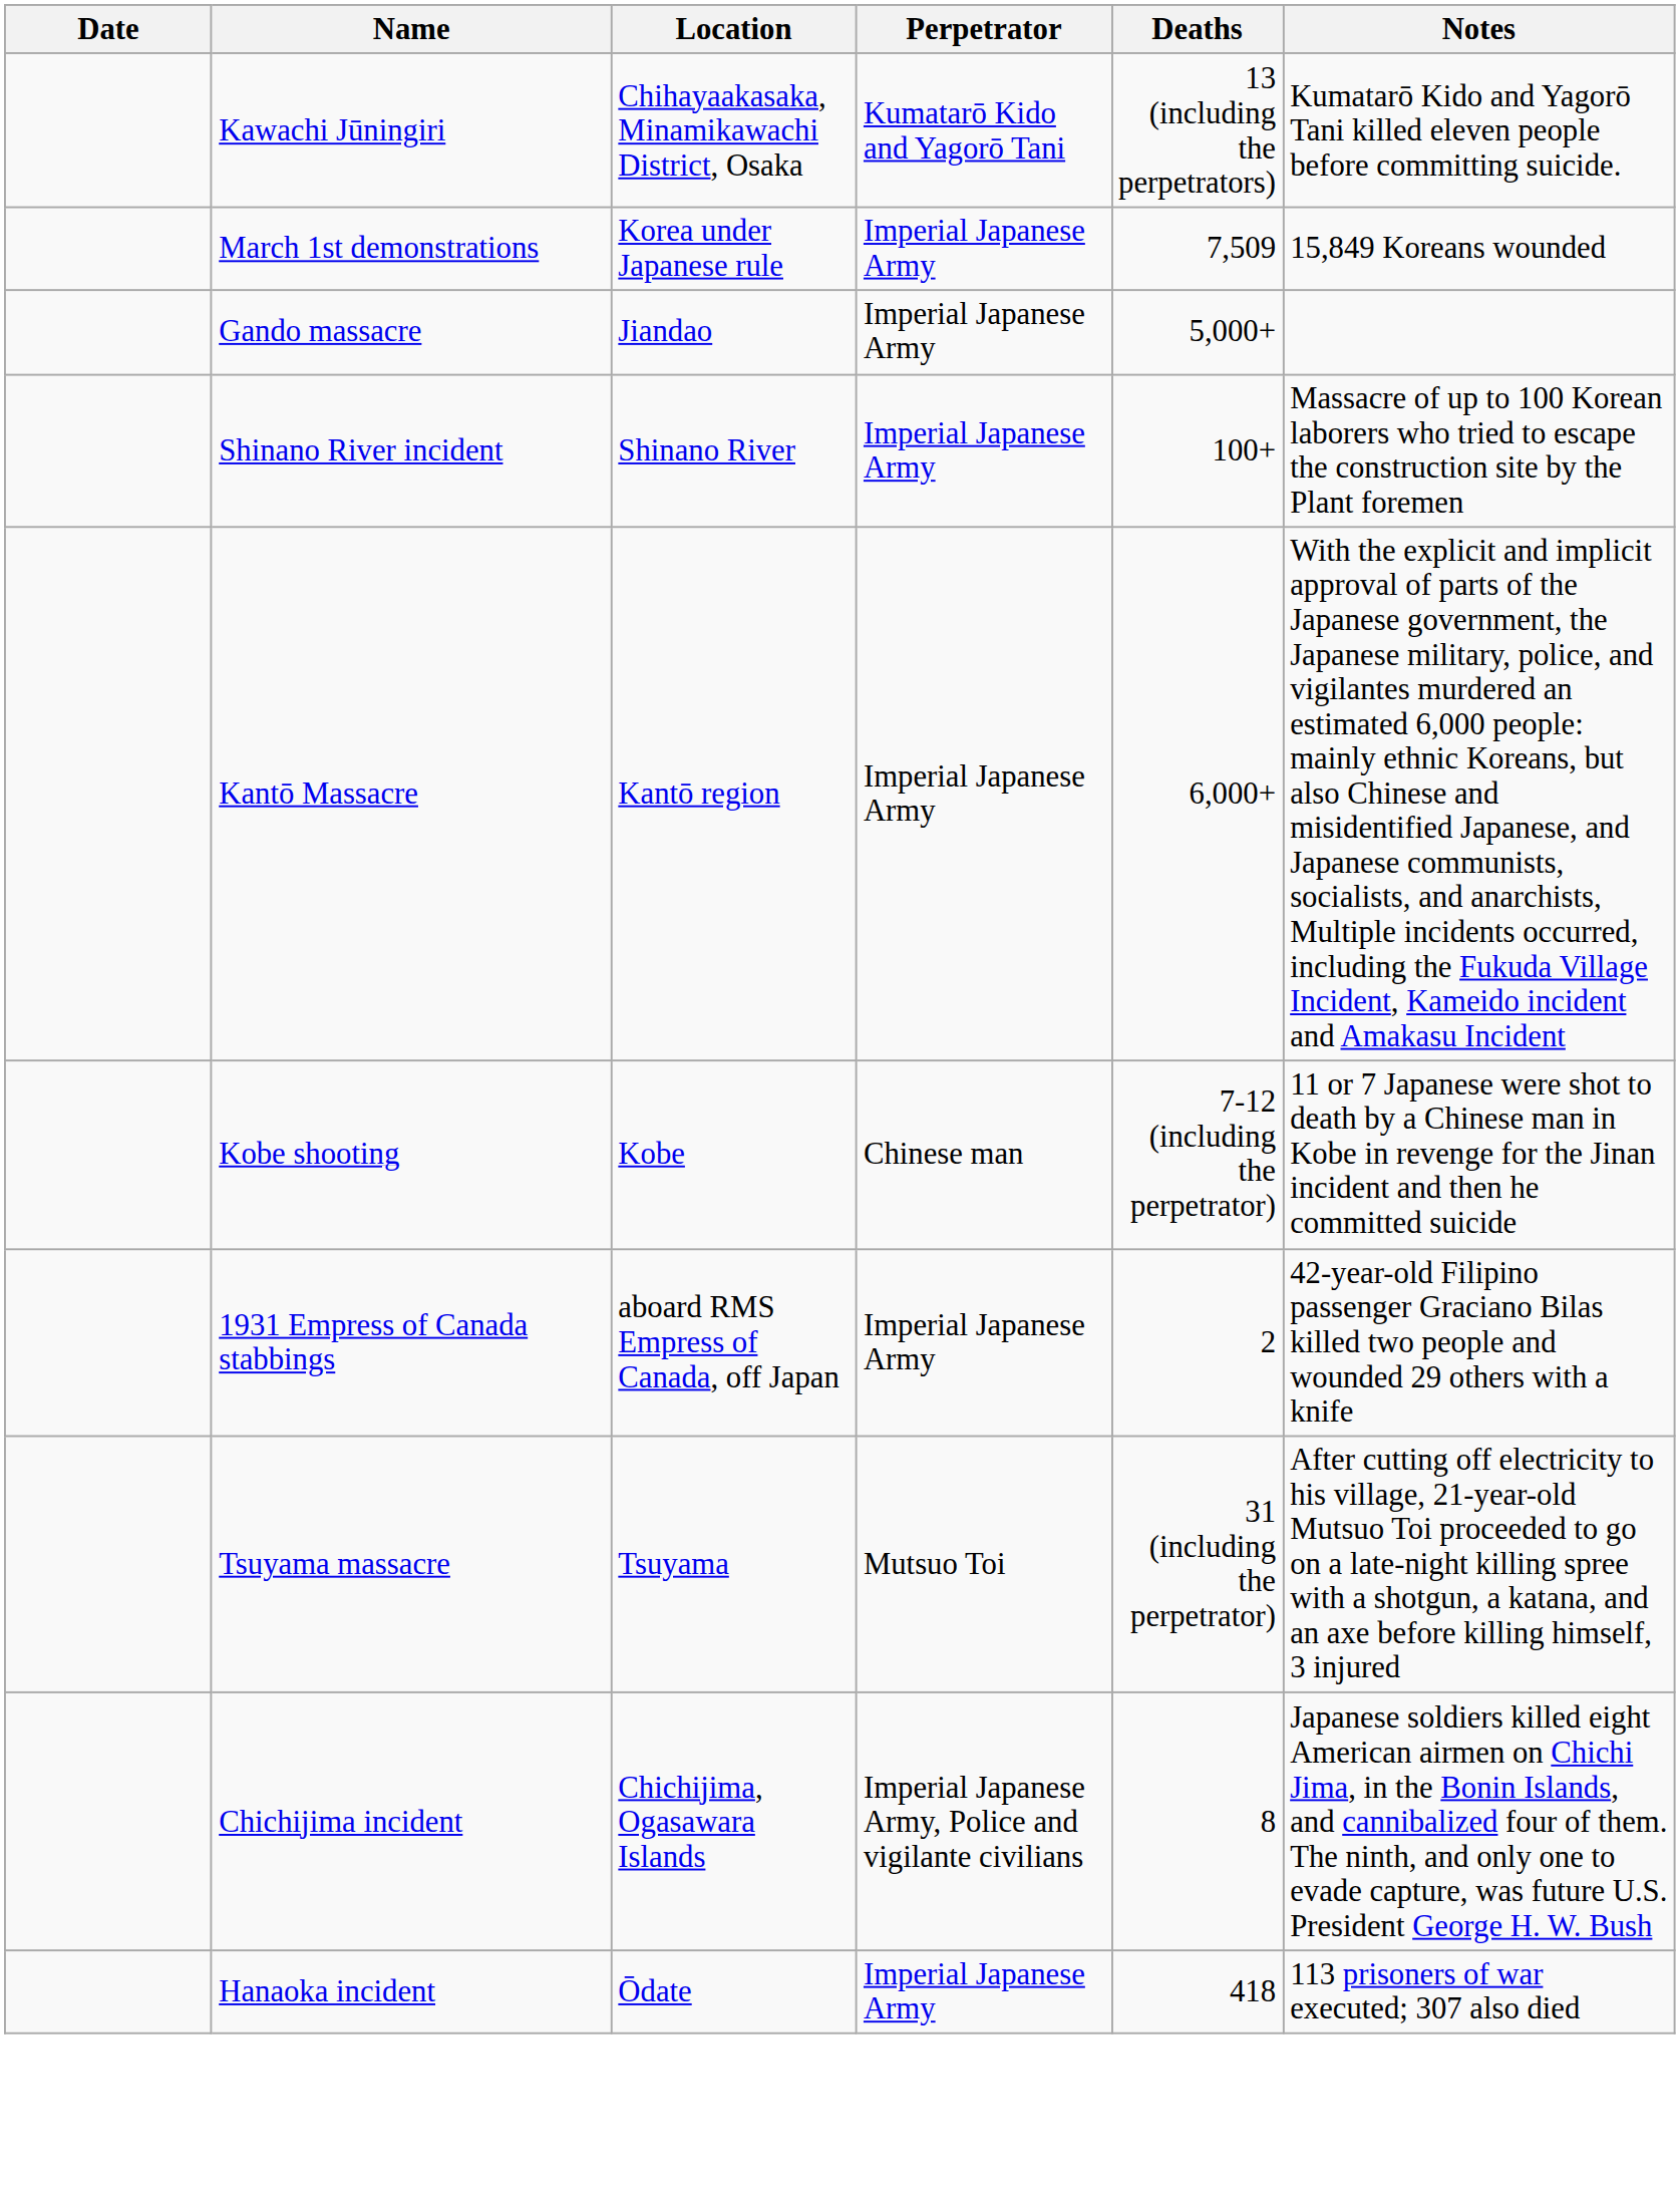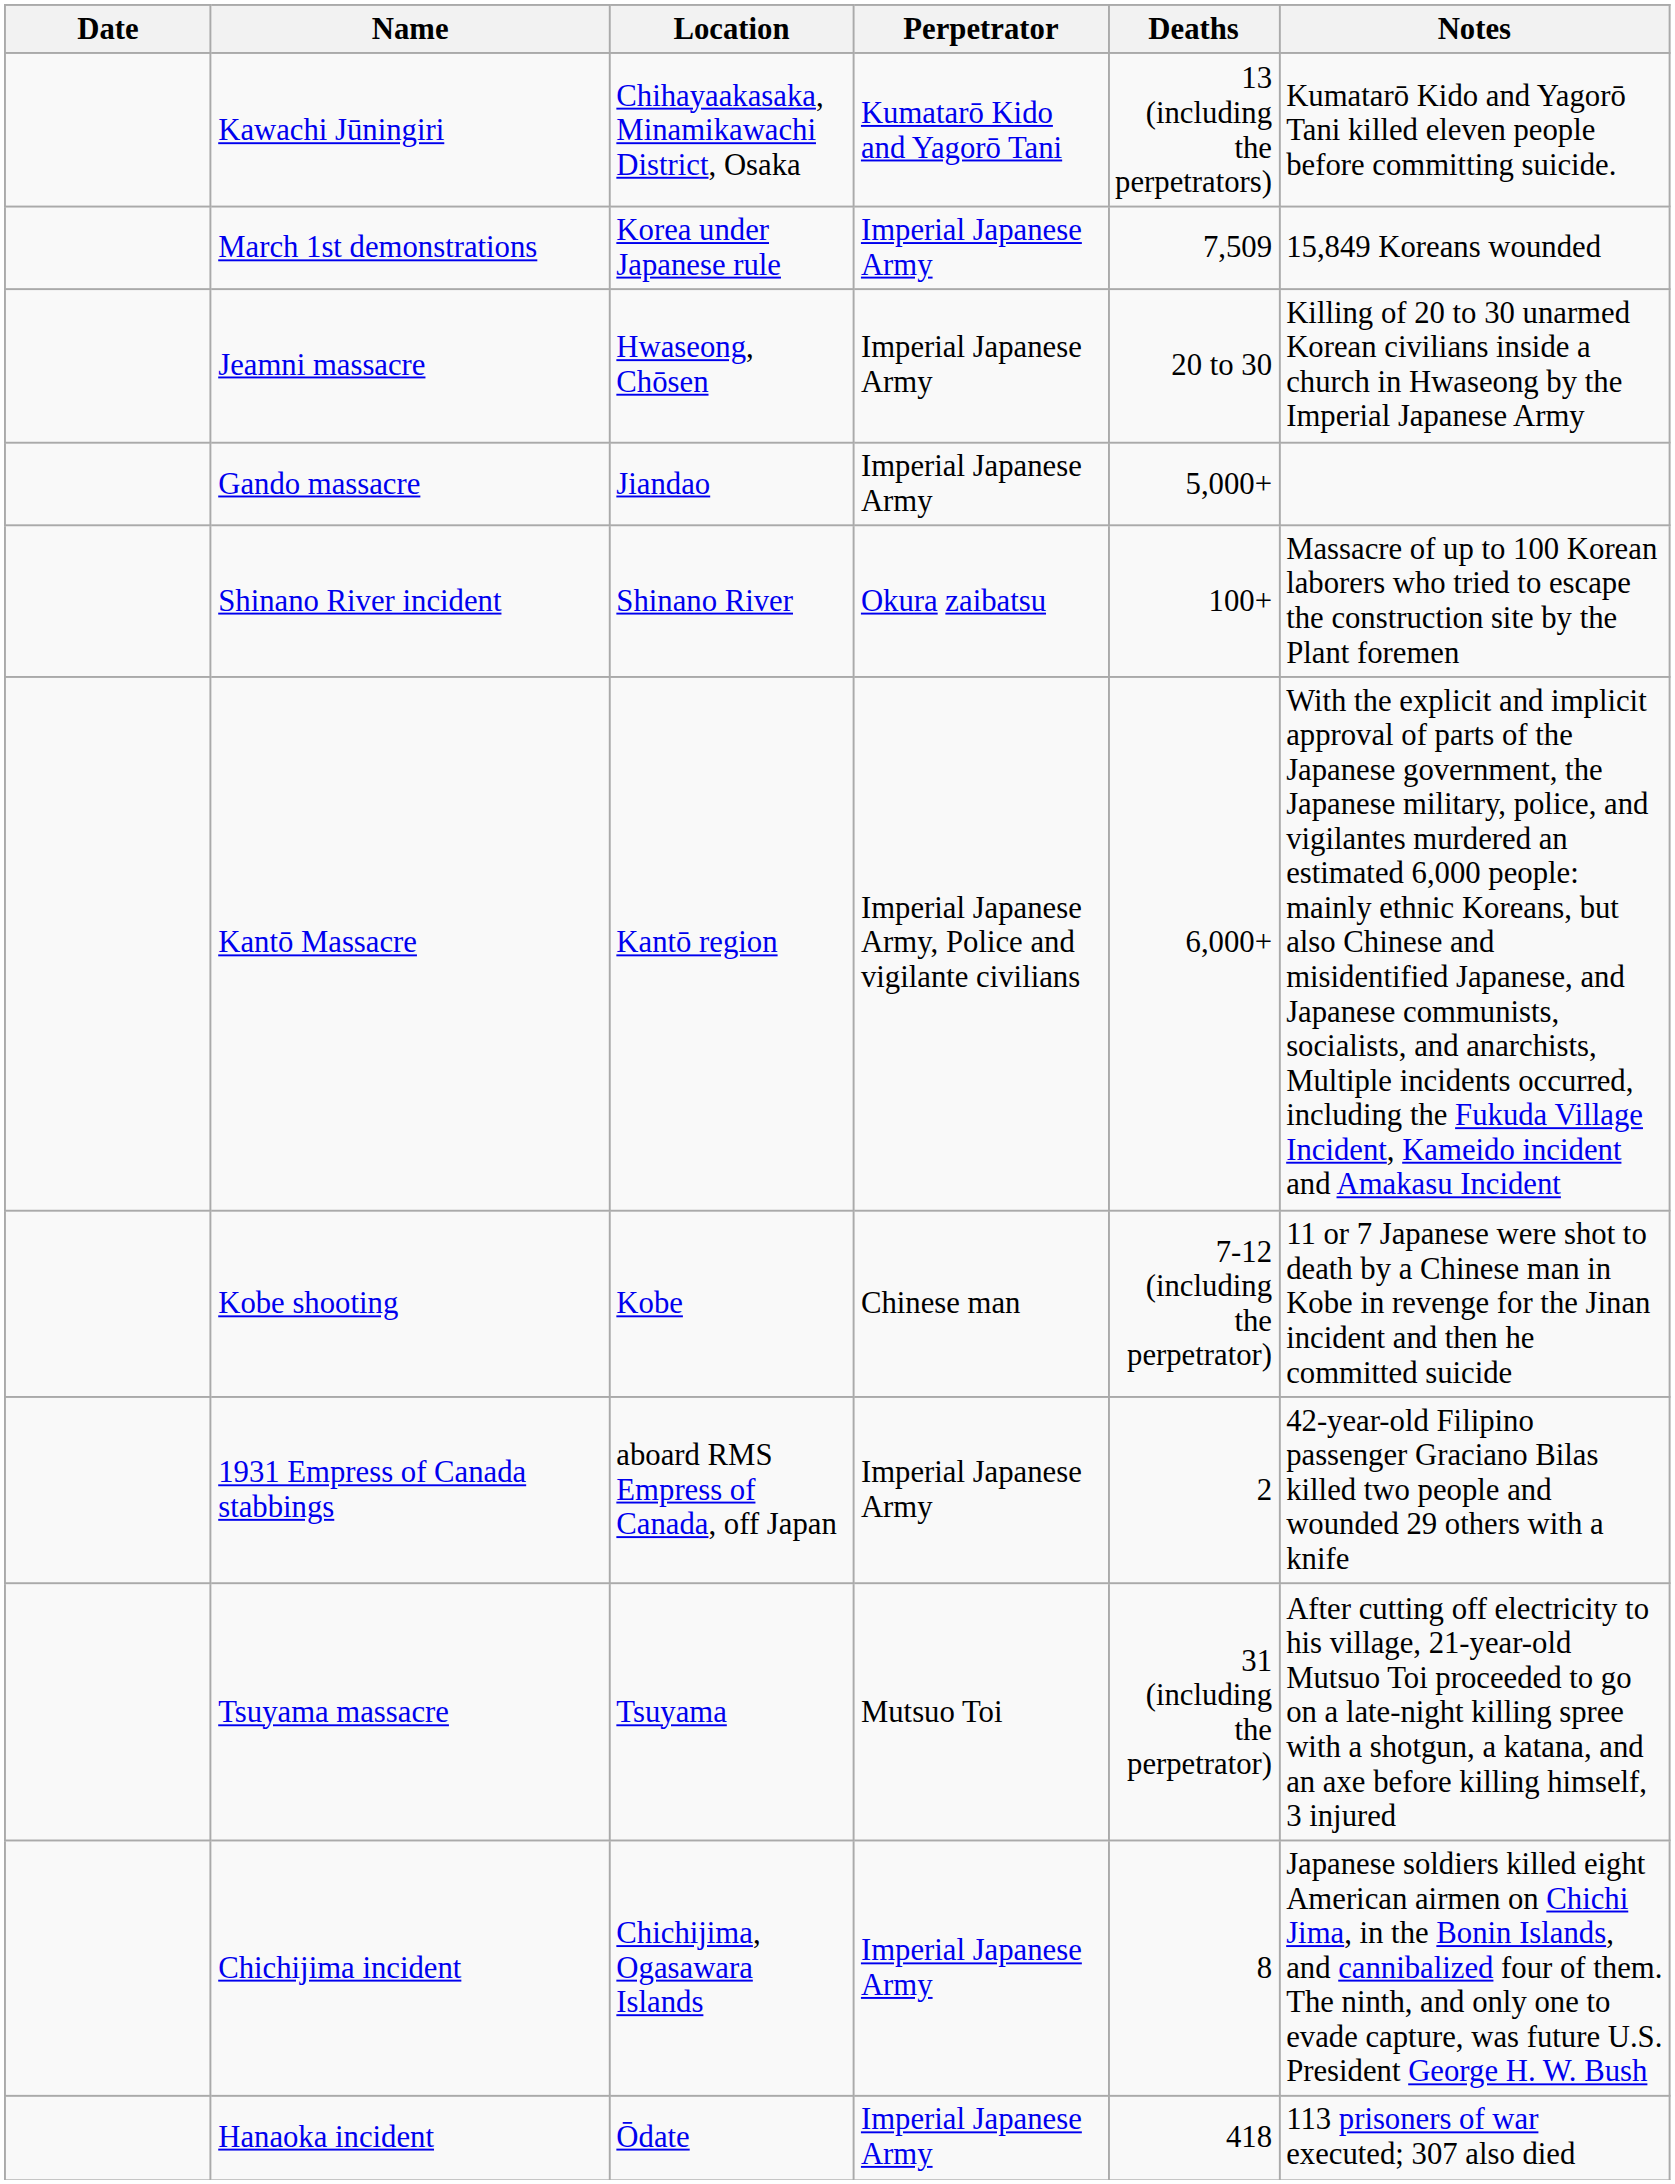+ row: Jeamni massacre | Hwaseong, Chōsen | Imperial Japanese Army | 20 to 30 | Killing of 20 to 30 unarmed Korean civilians inside a church in Hwaseong by the Imperial Japanese Army
Shinano River incident | Perpetrator: Imperial Japanese Army -> Okura zaibatsu
Kantō Massacre | Perpetrator: Imperial Japanese Army -> Imperial Japanese Army, Police and vigilante civilians
Chichijima incident | Perpetrator: Imperial Japanese Army, Police and vigilante civilians -> Imperial Japanese Army
